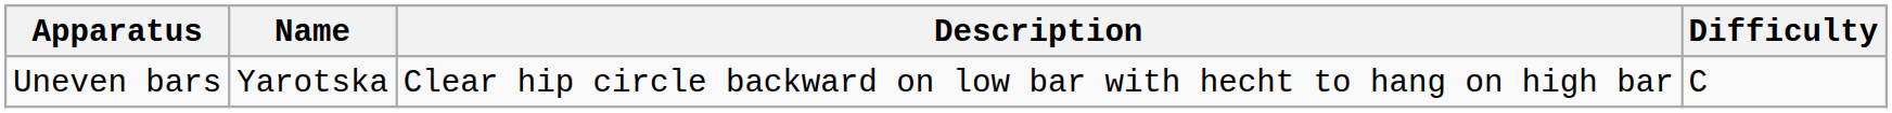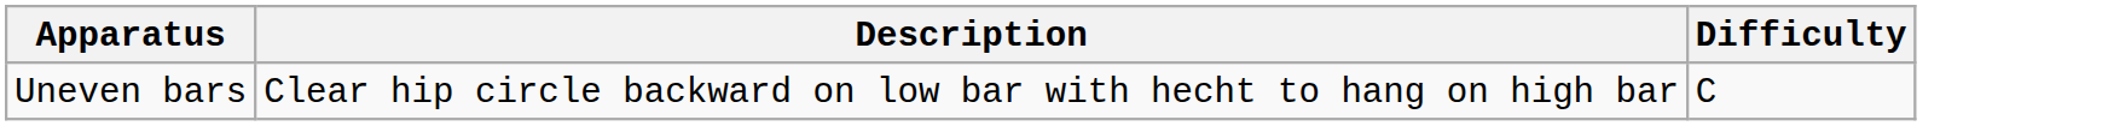- column: Name | Yarotska
